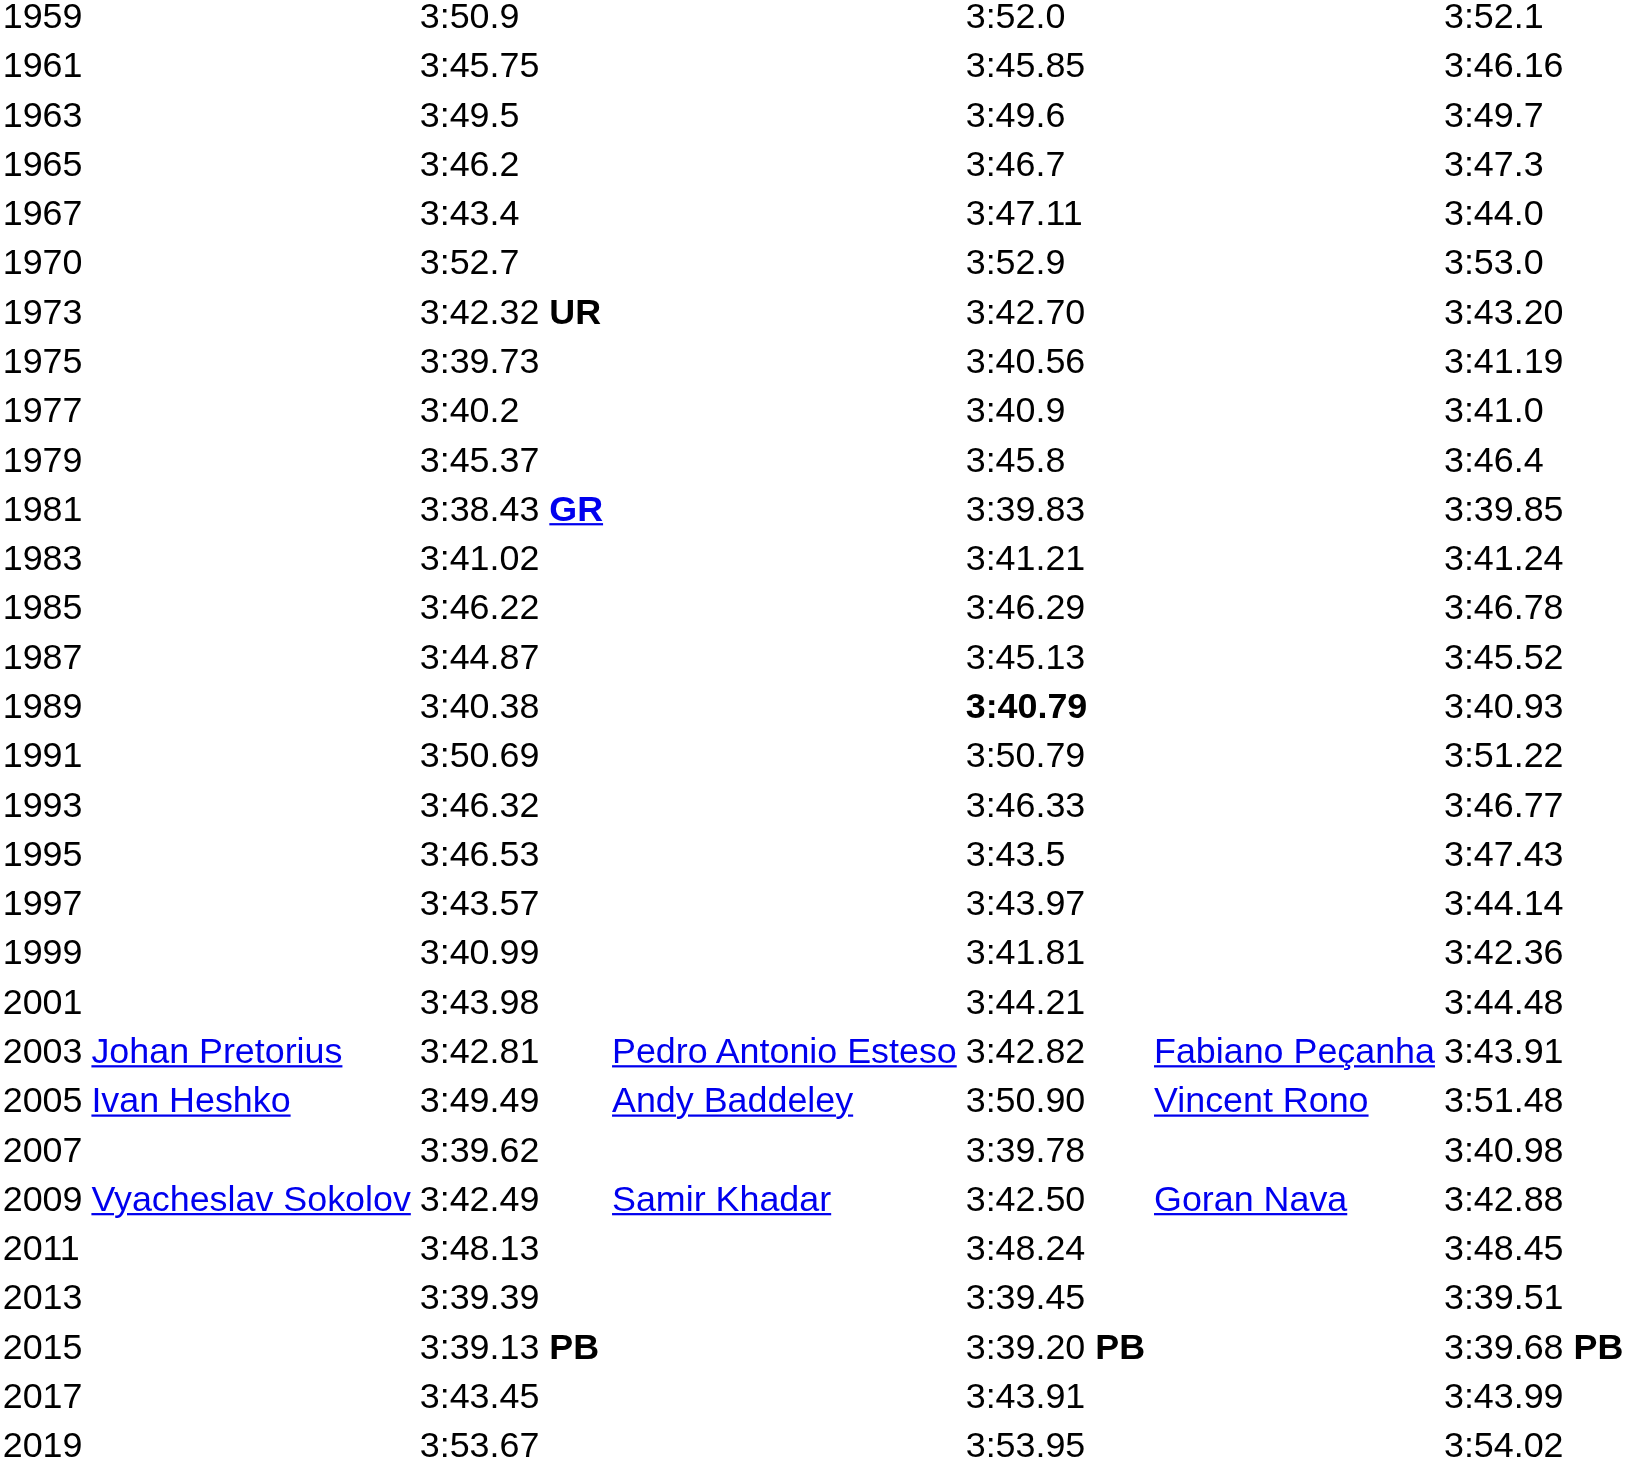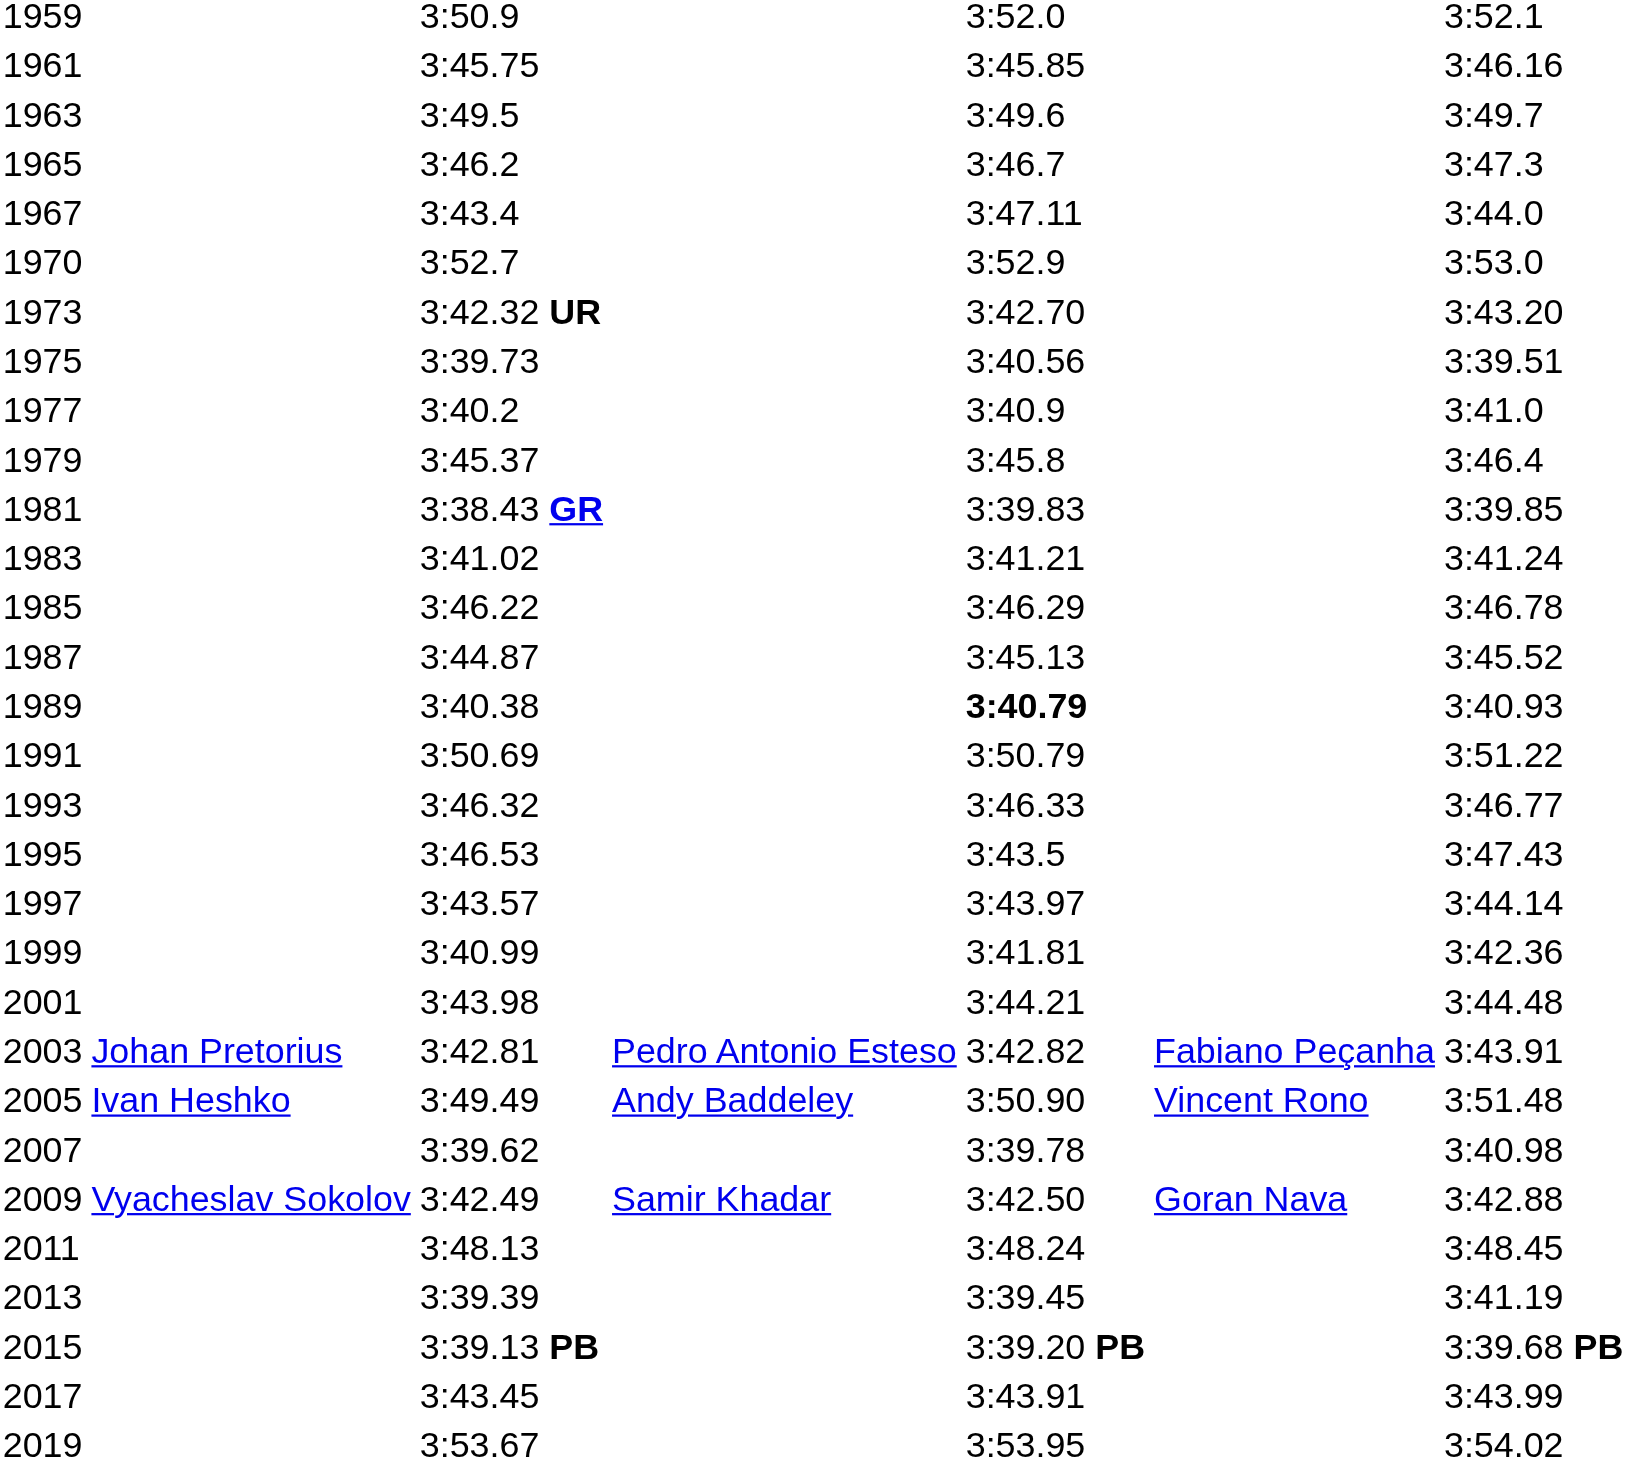1975 | column 7: 3:41.19 -> 3:39.51
2013 | column 7: 3:39.51 -> 3:41.19
